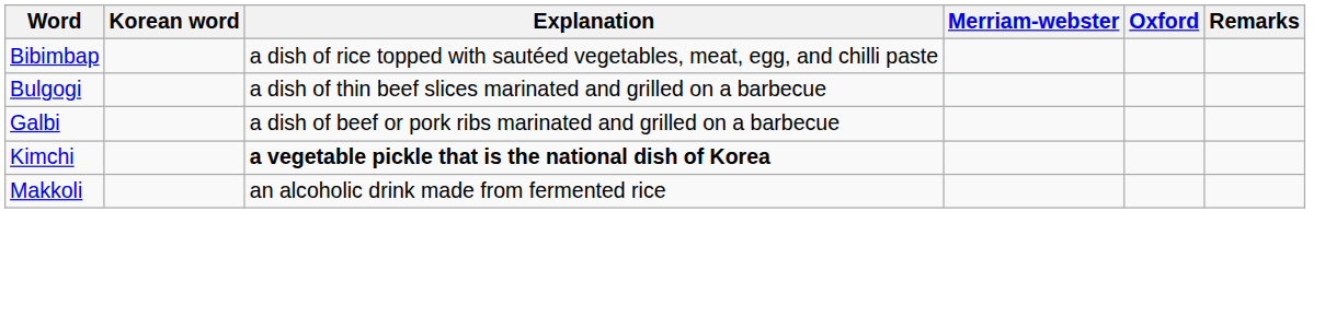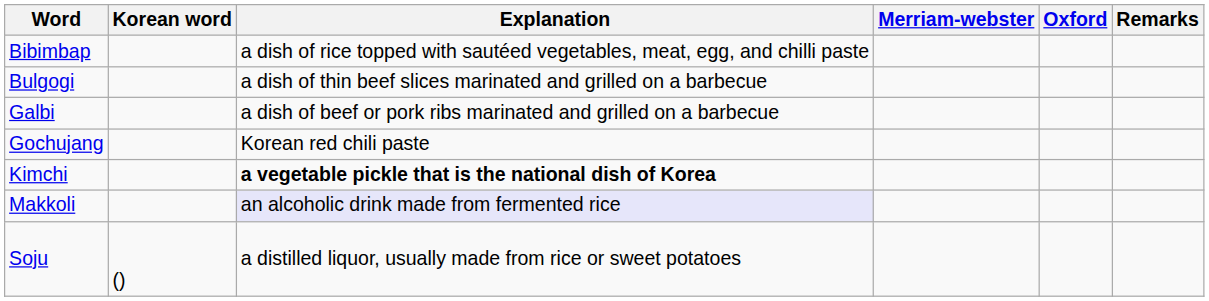+ row: Gochujang | Korean red chili paste
Makkoli | Explanation: no background -> lavender background
+ row: Soju | () | a distilled liquor, usually made from rice or sweet potatoes
